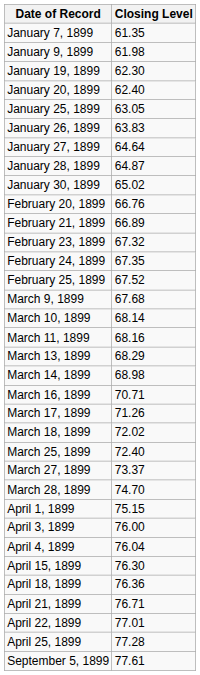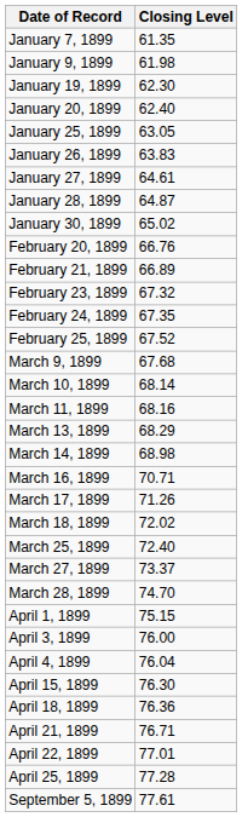January 27, 1899 | Closing Level: 64.64 -> 64.61
